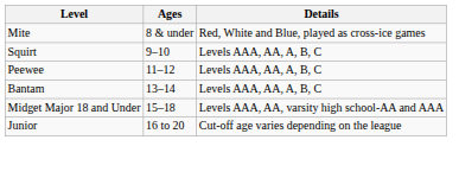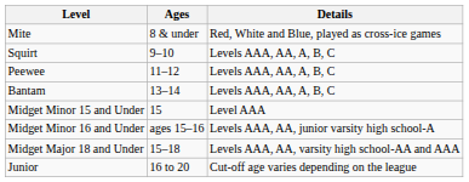+ row: Midget Minor 15 and Under | 15 | Level AAA
+ row: Midget Minor 16 and Under | ages 15–16 | Levels AAA, AA, junior varsity high school-A
